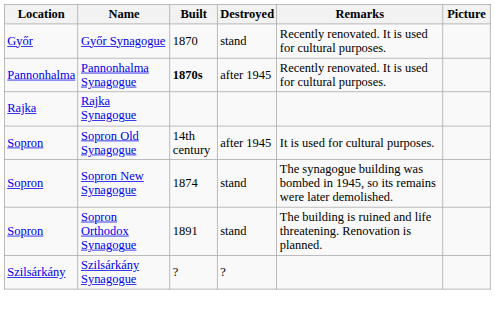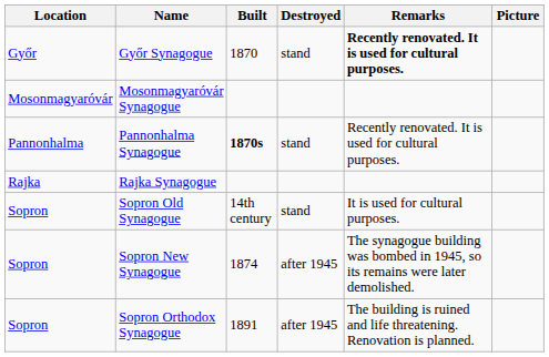Győr Synagogue | Remarks: normal -> bold
+ row: Mosonmagyaróvár | Mosonmagyaróvár Synagogue
Pannonhalma Synagogue | Destroyed: after 1945 -> stand
Sopron Old Synagogue | Destroyed: after 1945 -> stand
Sopron New Synagogue | Destroyed: stand -> after 1945
Sopron Orthodox Synagogue | Destroyed: stand -> after 1945
- row: Szilsárkány | Szilsárkány Synagogue | ? | ?
